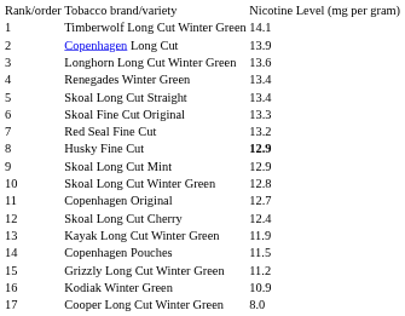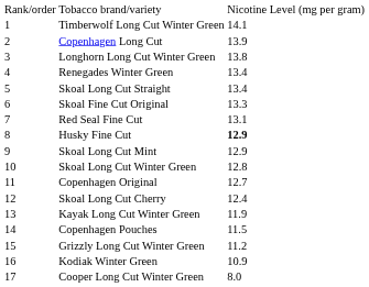Longhorn Long Cut Winter Green | column 3: 13.6 -> 13.8
Red Seal Fine Cut | column 3: 13.2 -> 13.1
